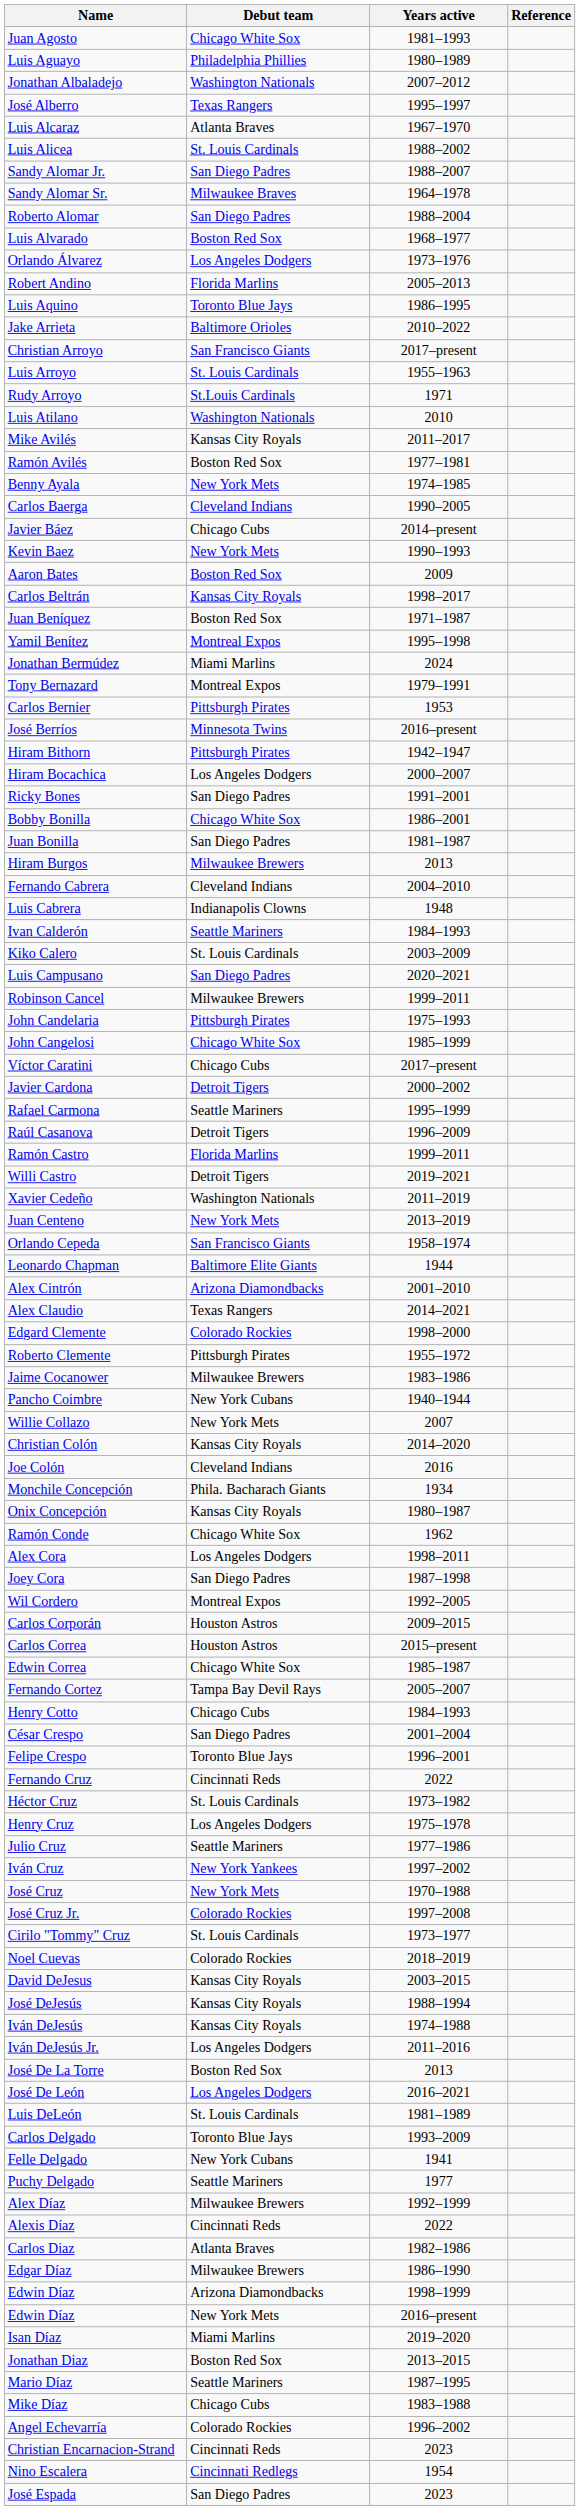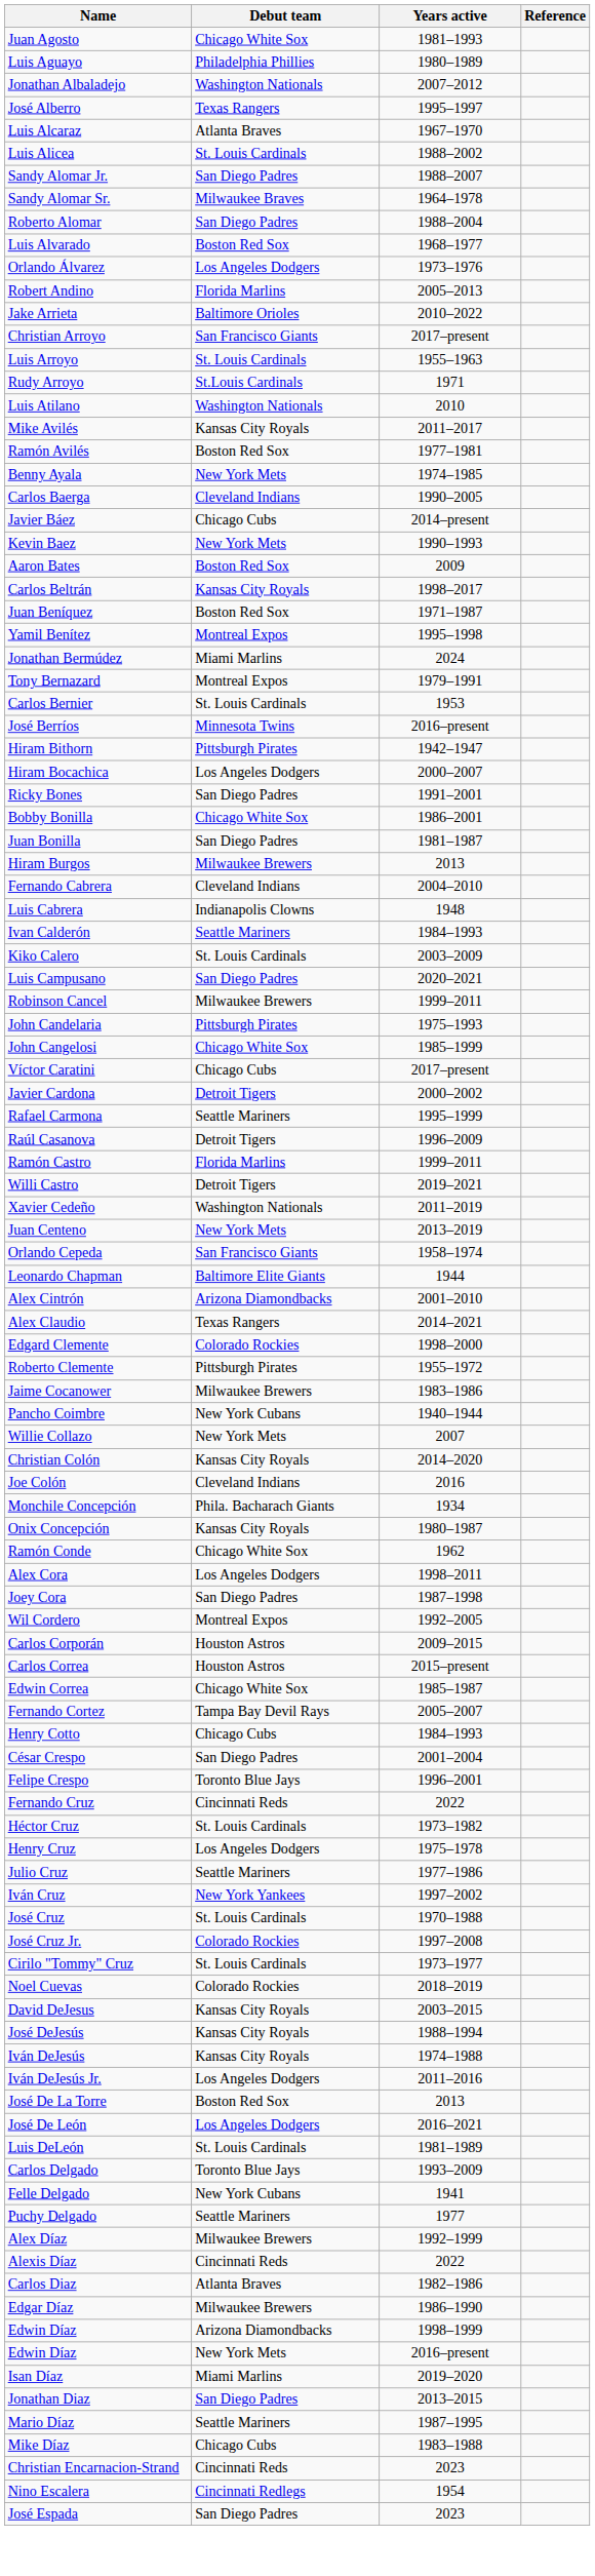- row: Luis Aquino | Toronto Blue Jays | 1986–1995
Carlos Bernier | Debut team: Pittsburgh Pirates -> St. Louis Cardinals
José Cruz | Debut team: New York Mets -> St. Louis Cardinals
Jonathan Diaz | Debut team: Boston Red Sox -> San Diego Padres
- row: Angel Echevarría | Colorado Rockies | 1996–2002
